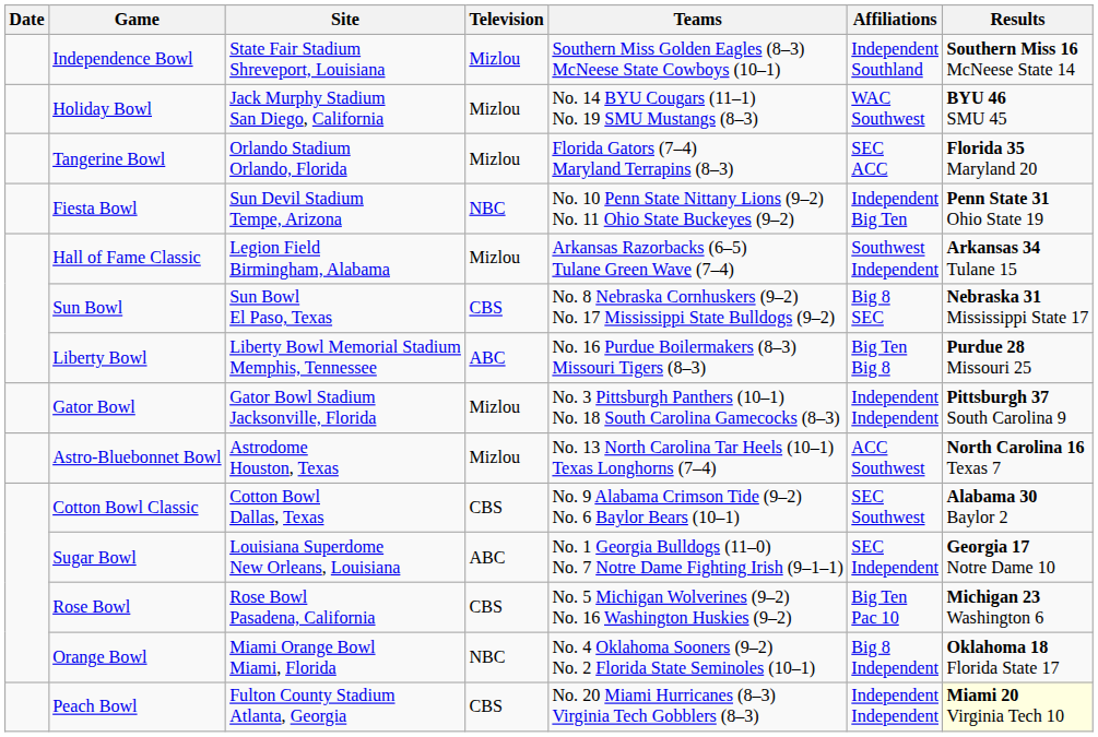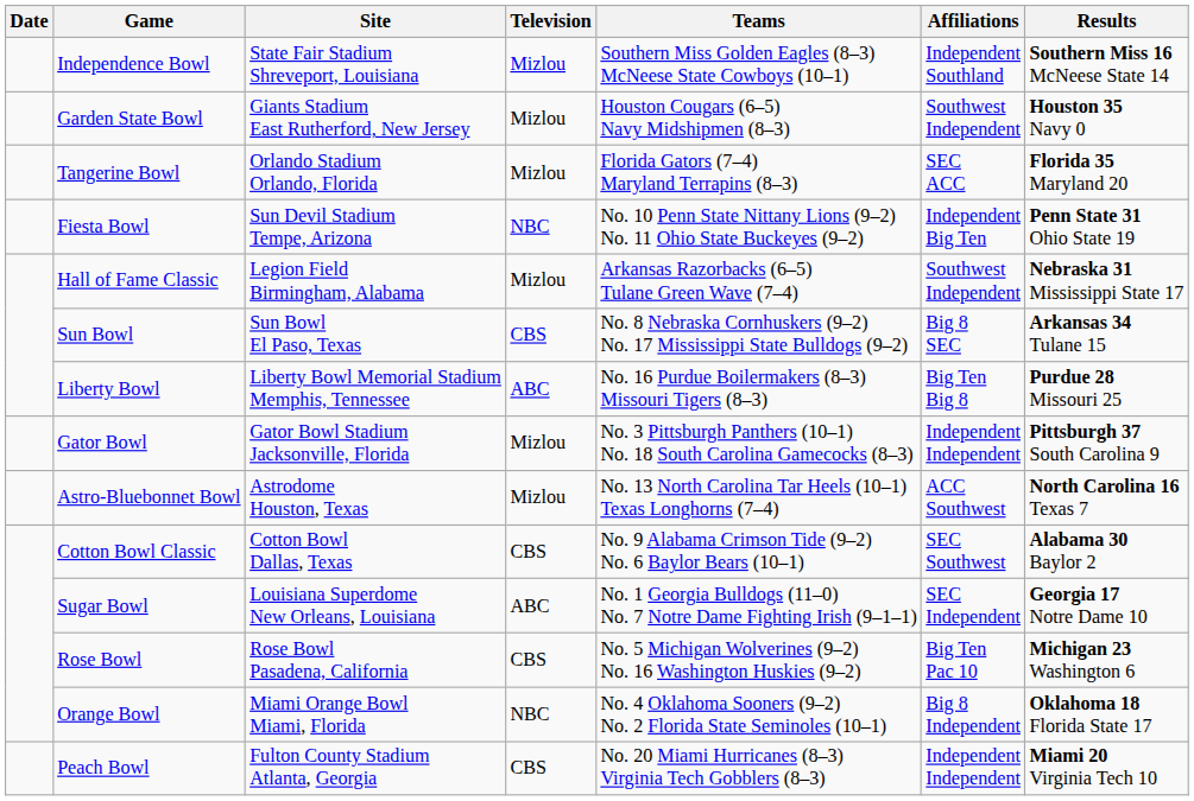+ row: Garden State Bowl | Giants Stadium East Rutherford, New Jersey | Mizlou | Houston Cougars (6–5) Navy Midshipmen (8–3) | Southwest Independent | Houston 35 Navy 0
- row: Holiday Bowl | Jack Murphy Stadium San Diego, California | Mizlou | No. 14 BYU Cougars (11–1) No. 19 SMU Mustangs (8–3) | WAC Southwest | BYU 46 SMU 45
Hall of Fame Classic | Results: Arkansas 34 Tulane 15 -> Nebraska 31 Mississippi State 17
Sun Bowl | Results: Nebraska 31 Mississippi State 17 -> Arkansas 34 Tulane 15
Peach Bowl | Results: lightyellow background -> no background
